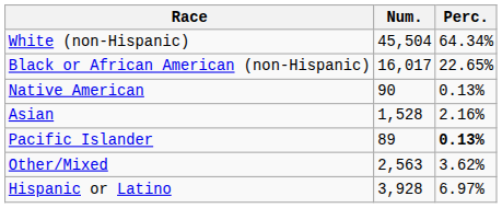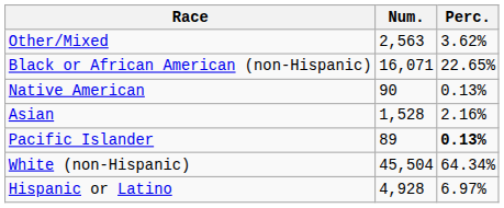rows swapped: White (non-Hispanic) <-> Other/Mixed
Black or African American (non-Hispanic) | Num.: 16,017 -> 16,071
Hispanic or Latino | Num.: 3,928 -> 4,928
